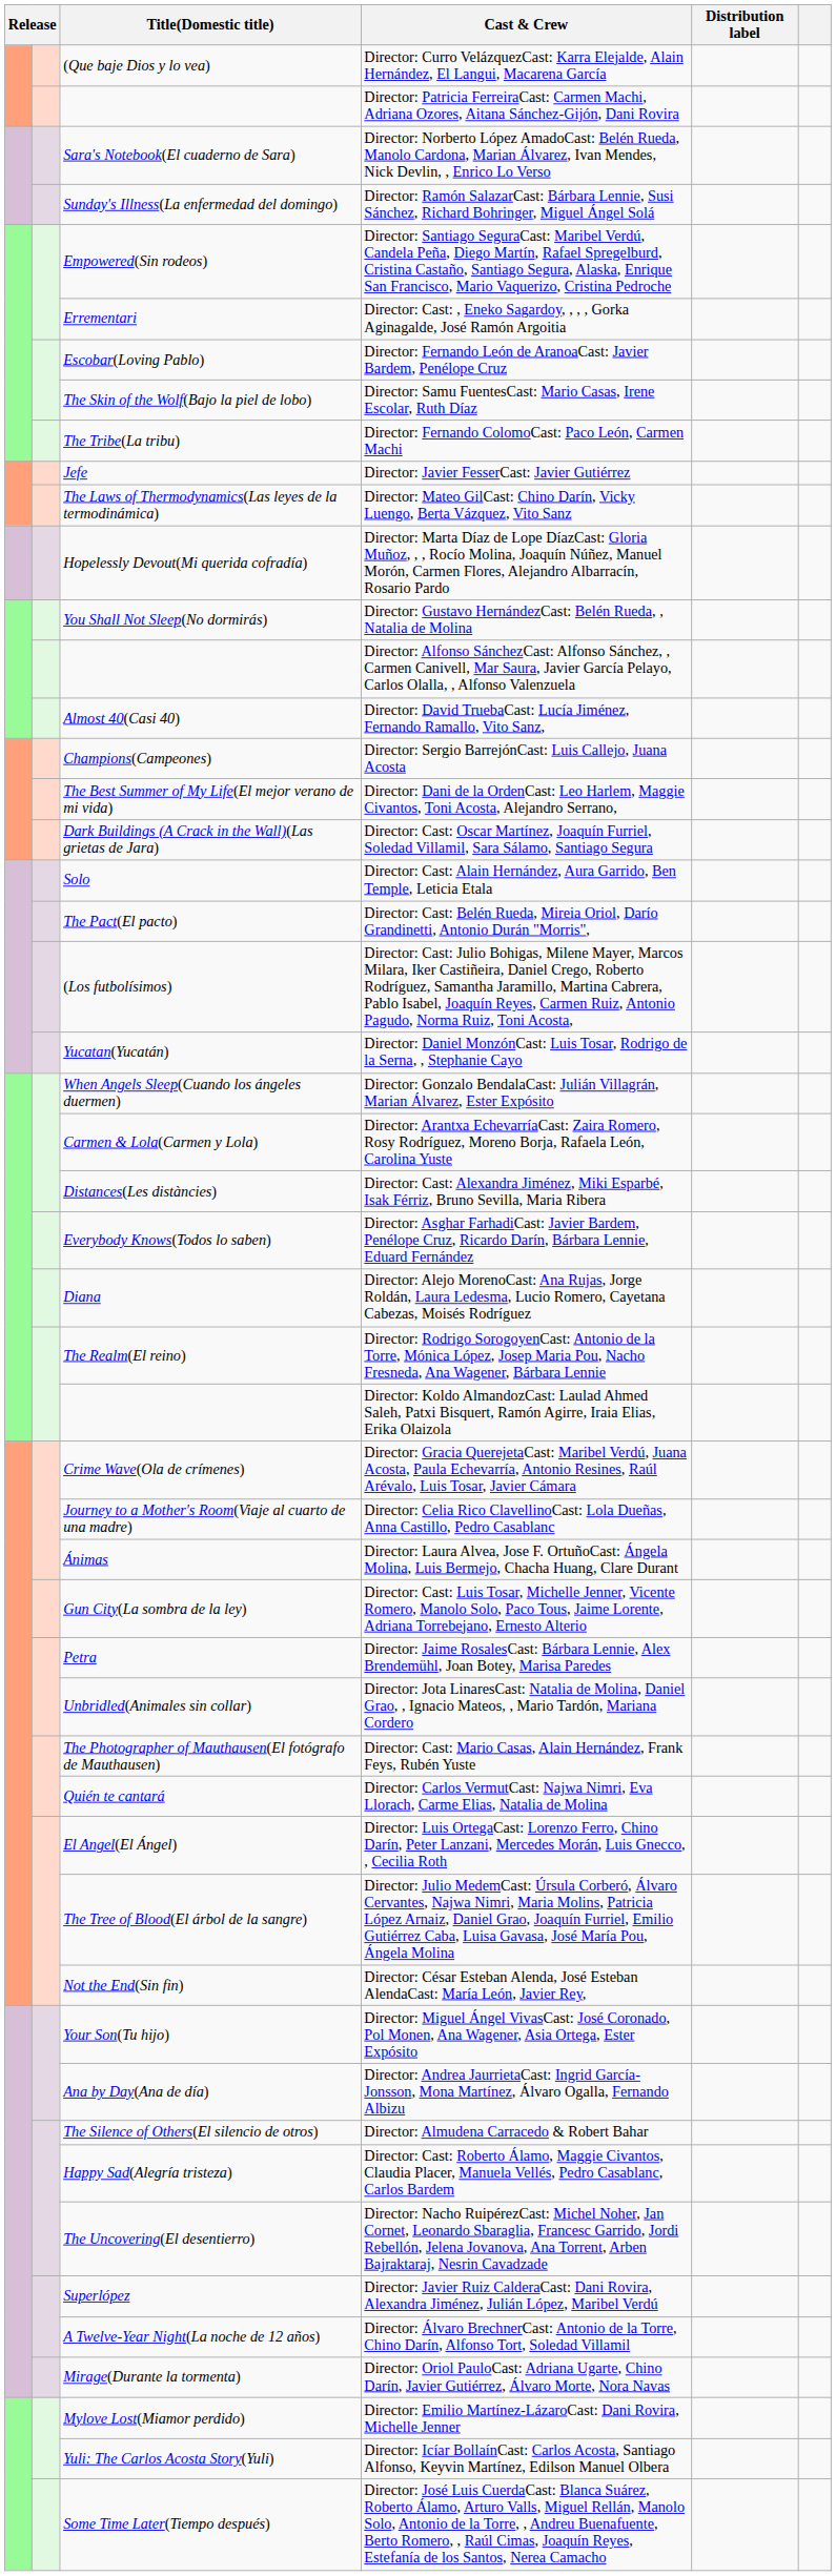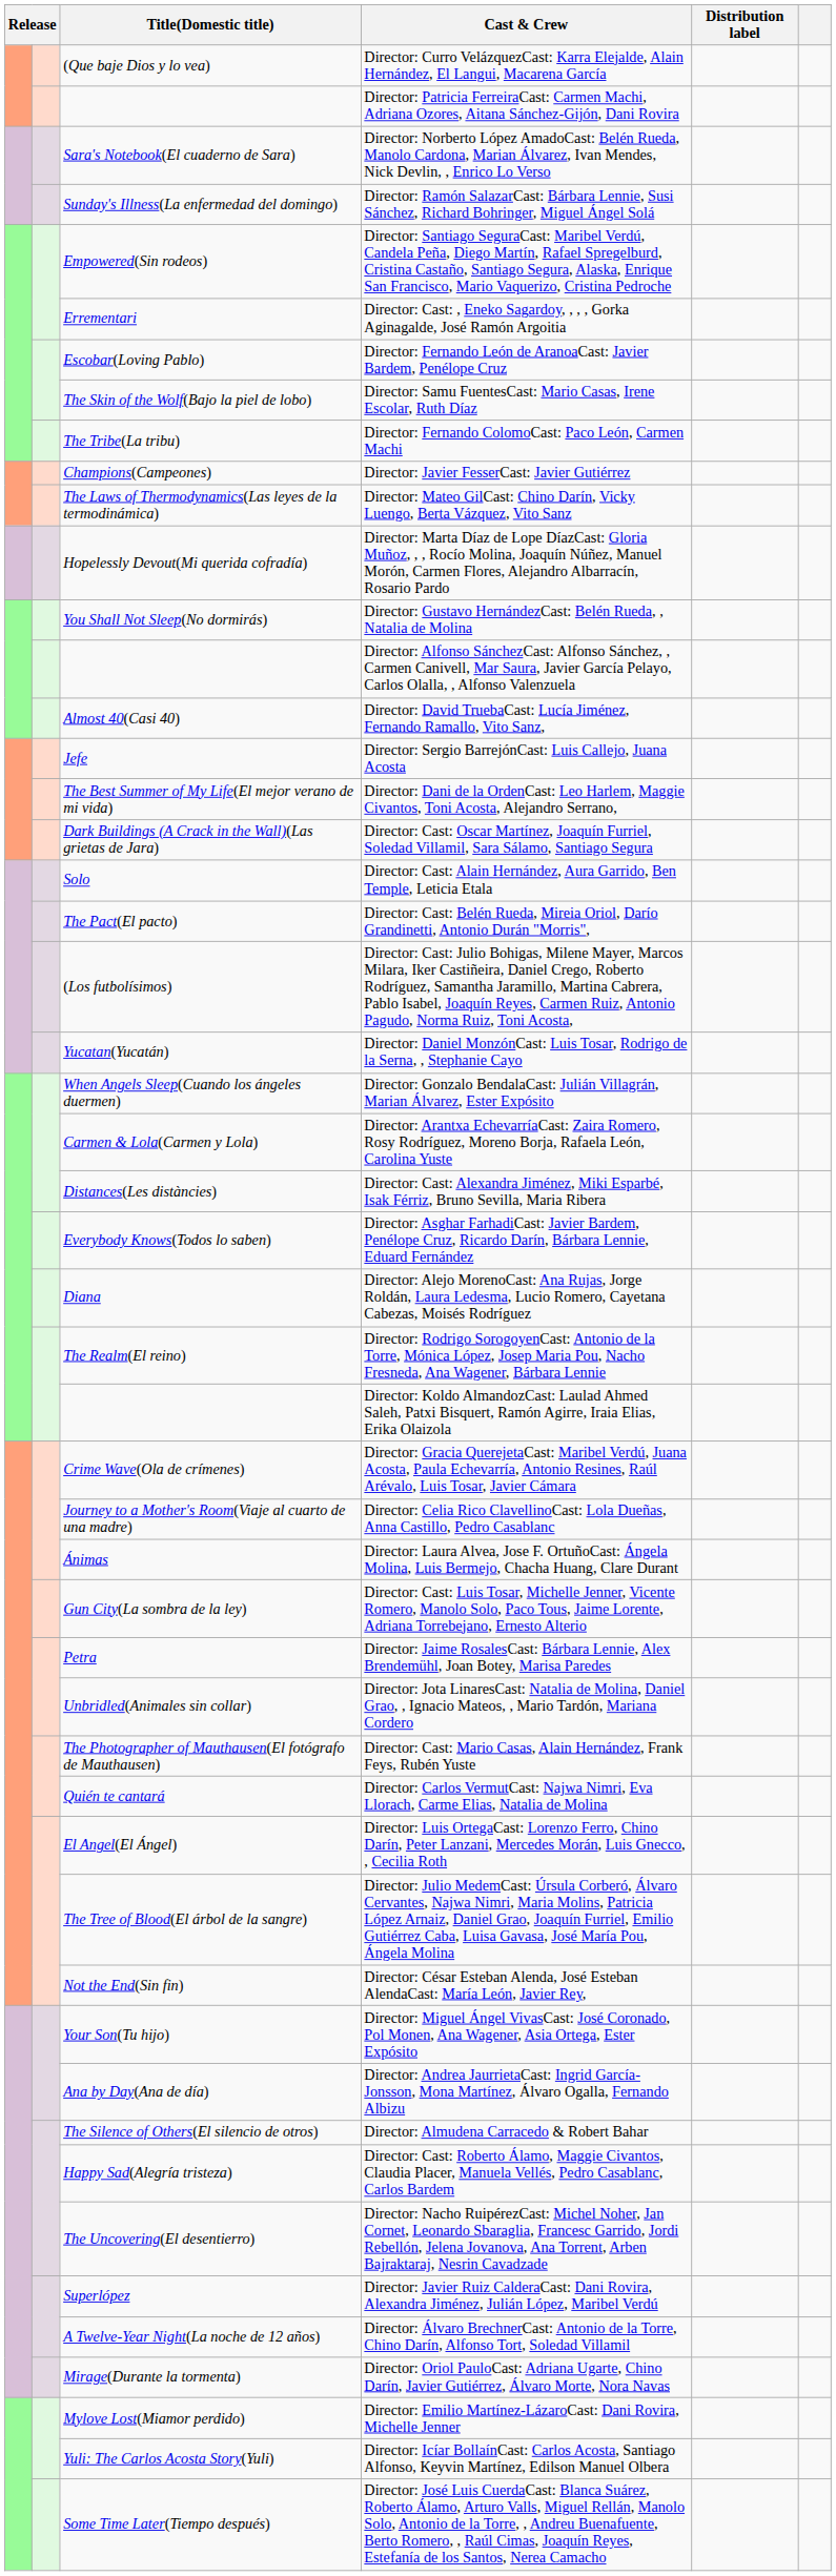Director: Javier FesserCast: Javier Gutiérrez | Title(Domestic title): Jefe -> Champions(Campeones)
Director: Sergio BarrejónCast: Luis Callejo, Juana Acosta | Title(Domestic title): Champions(Campeones) -> Jefe
